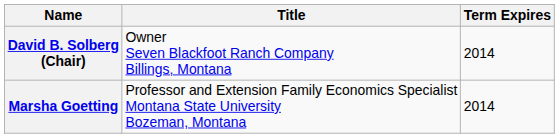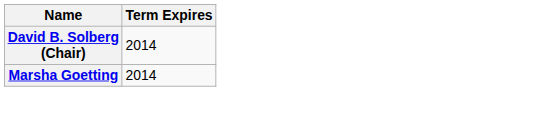- column: Title | Owner Seven Blackfoot Ranch Company Billings, Montana | Professor and Extension Family Economics Specialist Montana State University Bozeman, Montana
